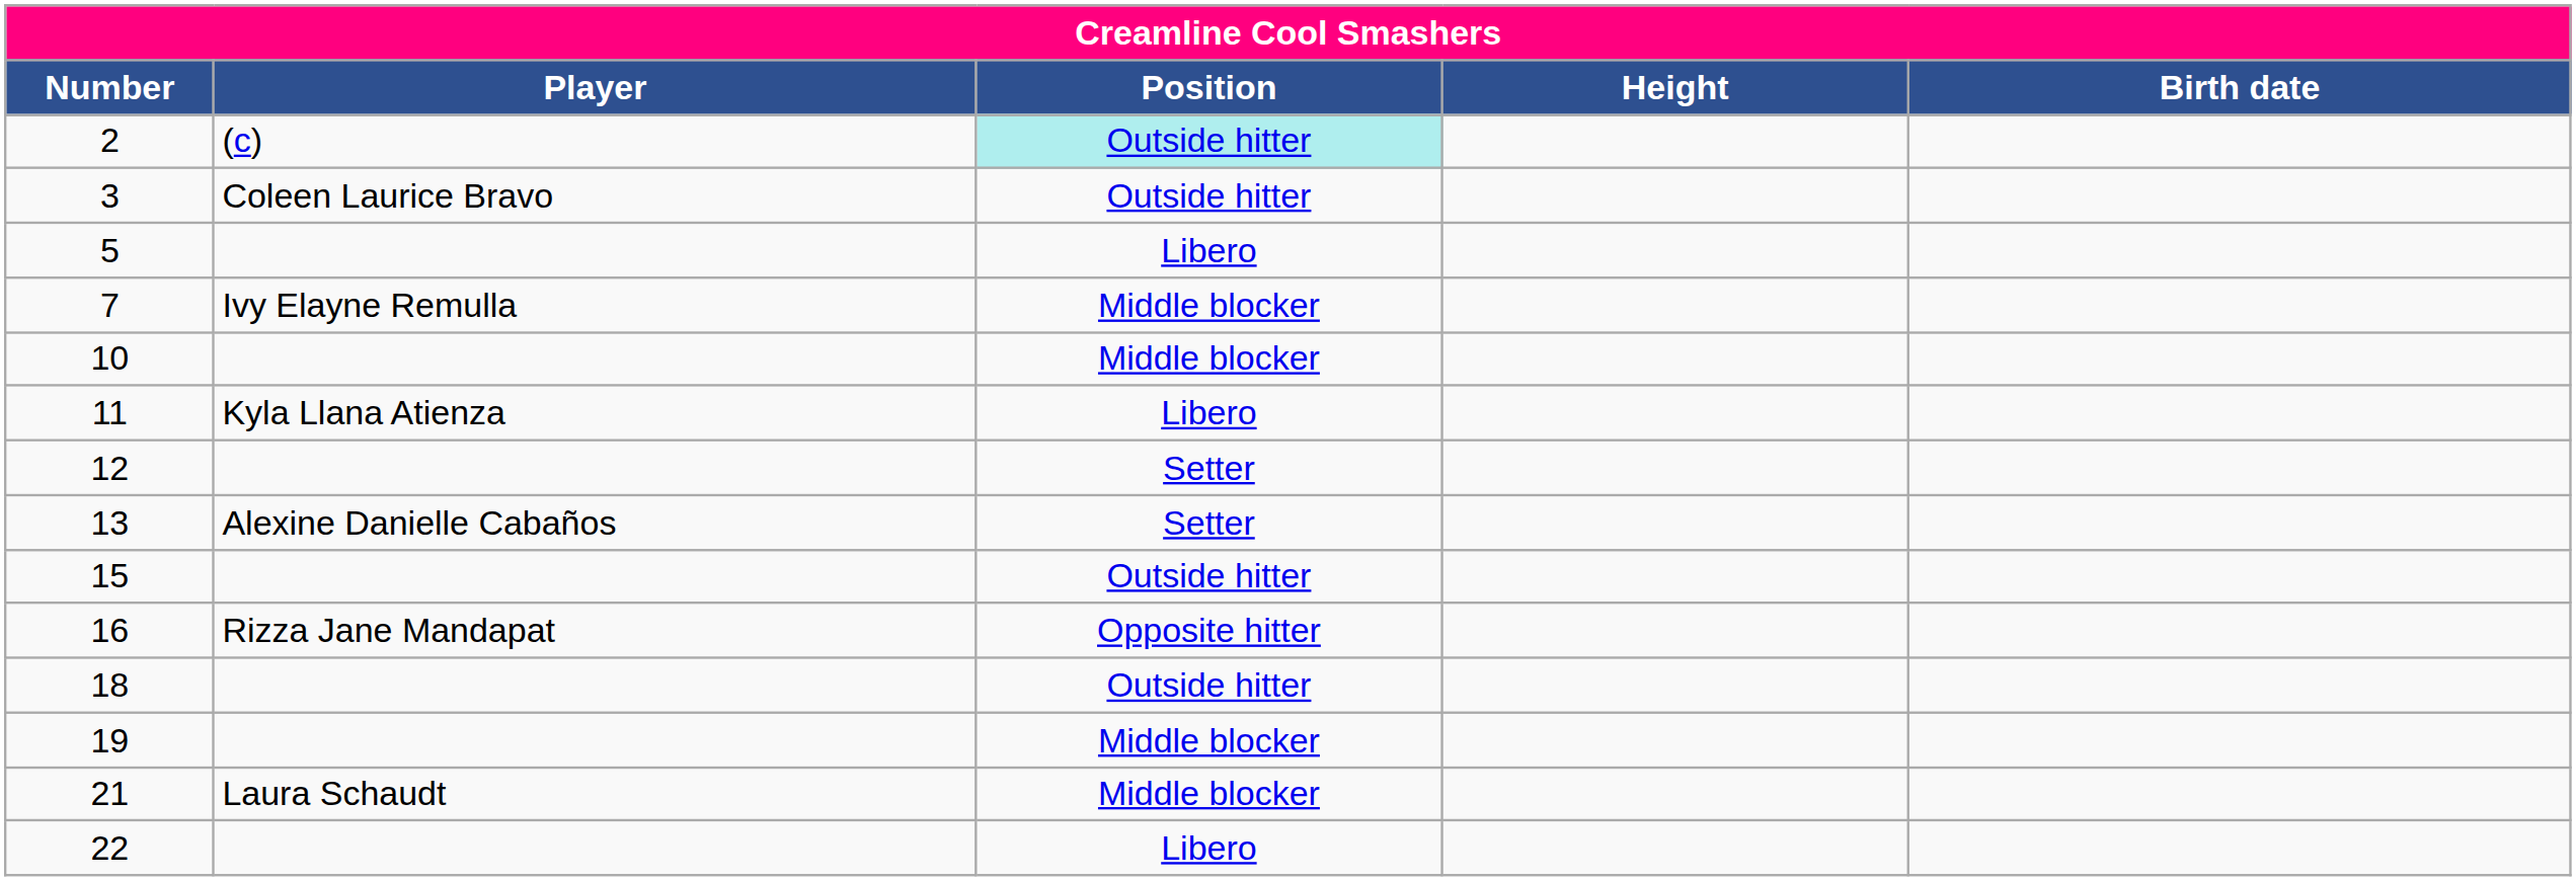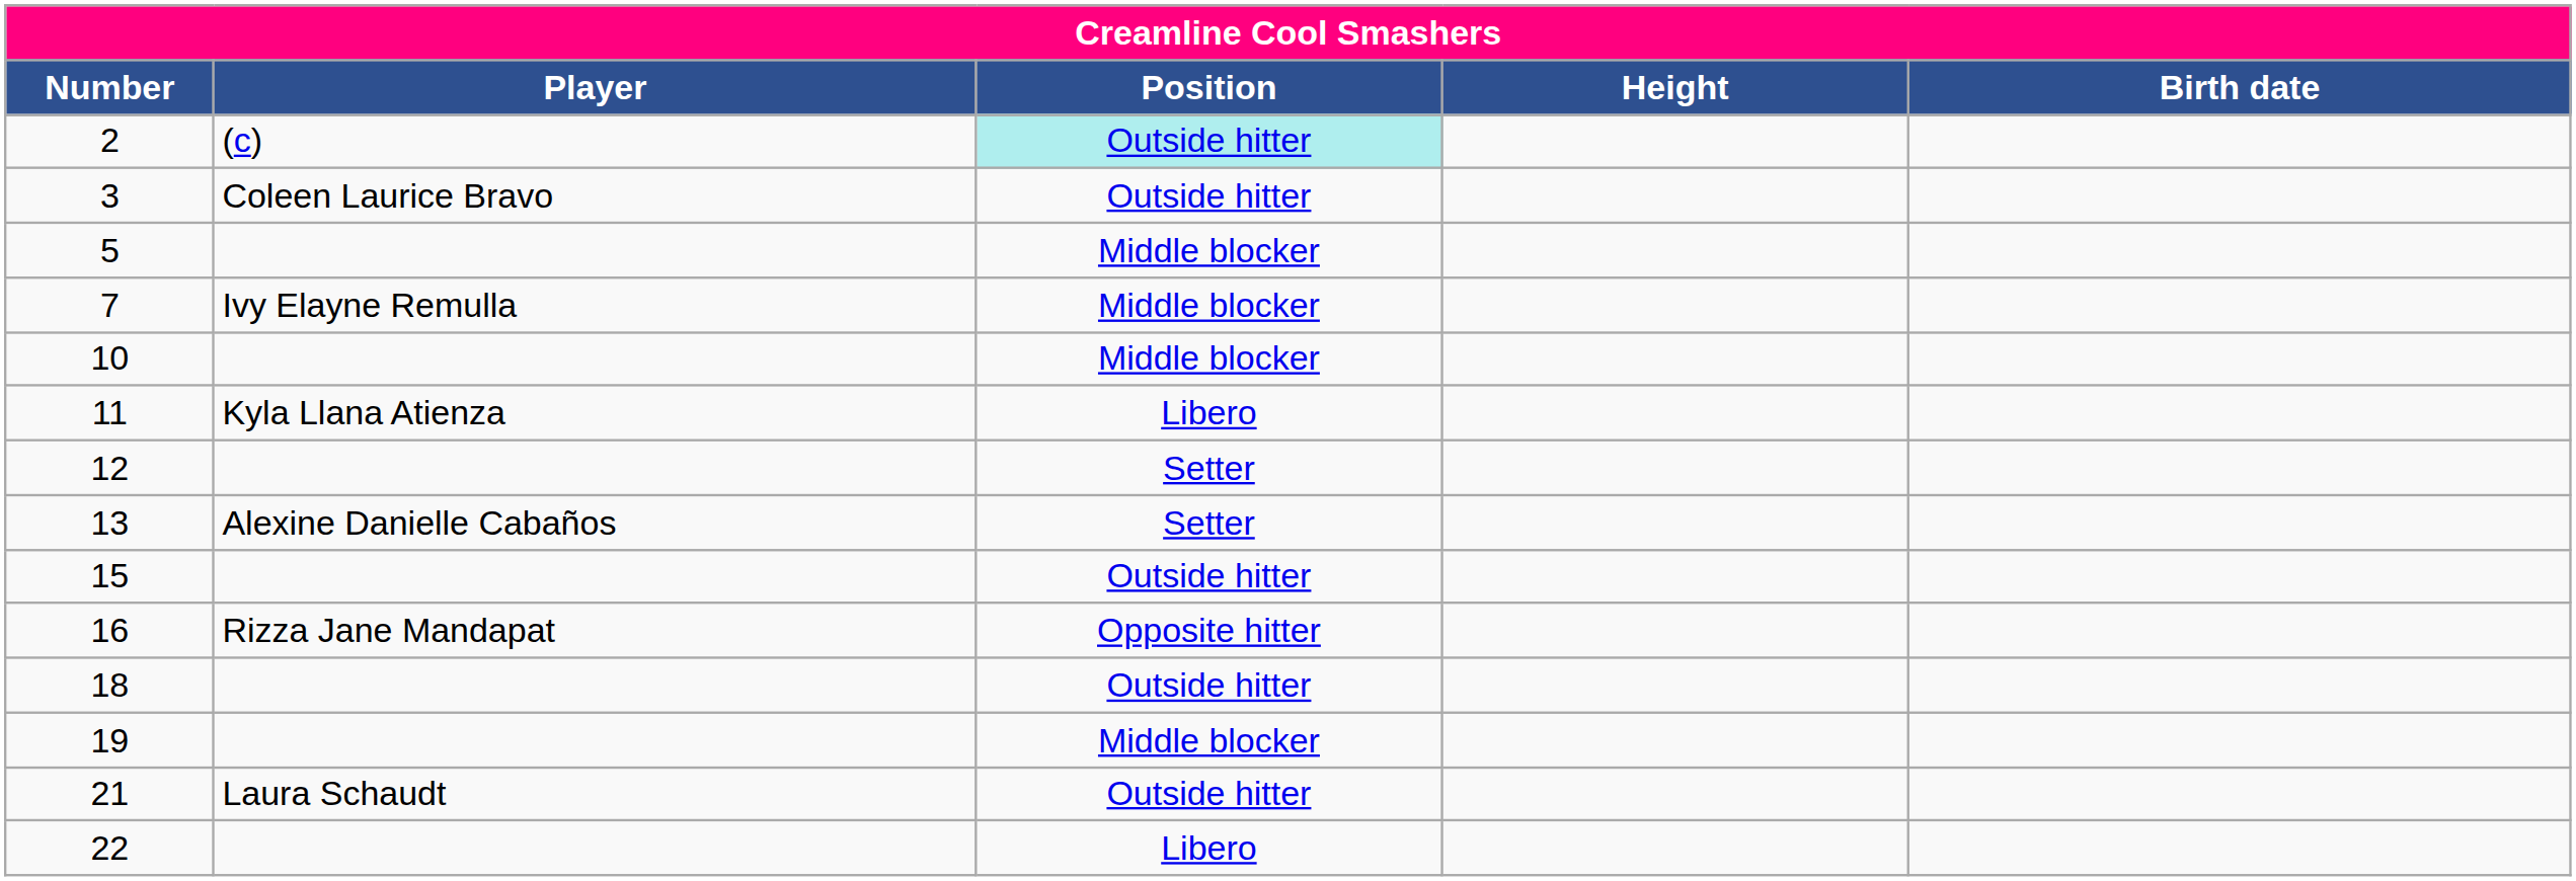5 | Position: Libero -> Middle blocker
21 | Position: Middle blocker -> Outside hitter
